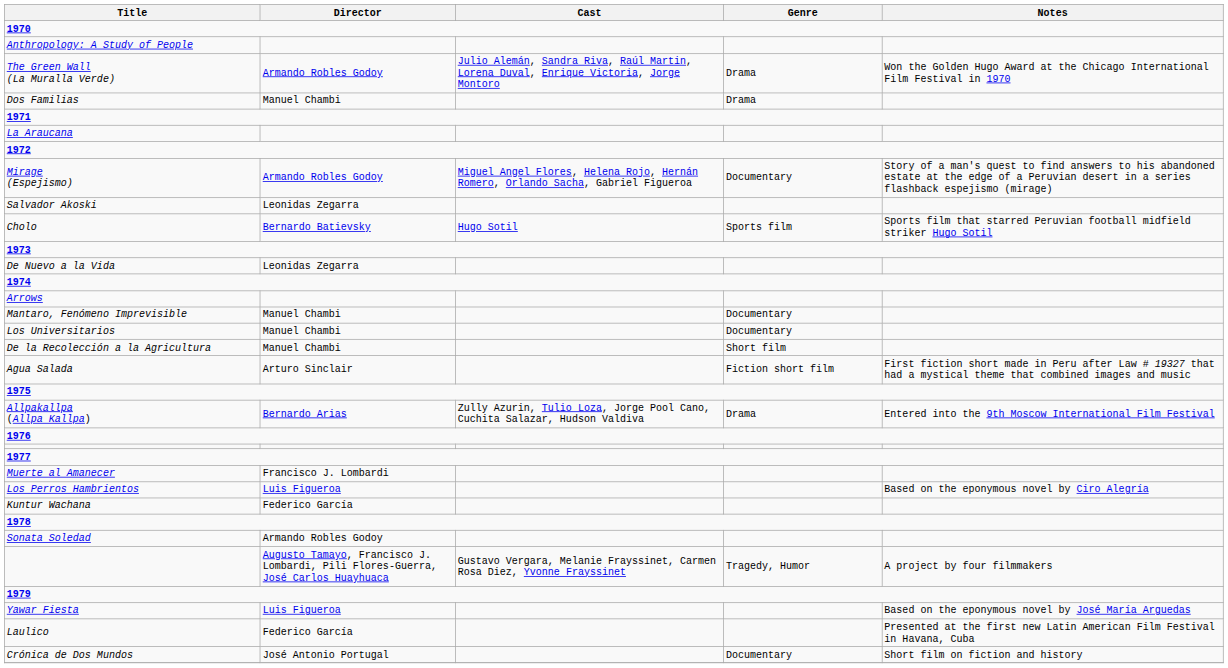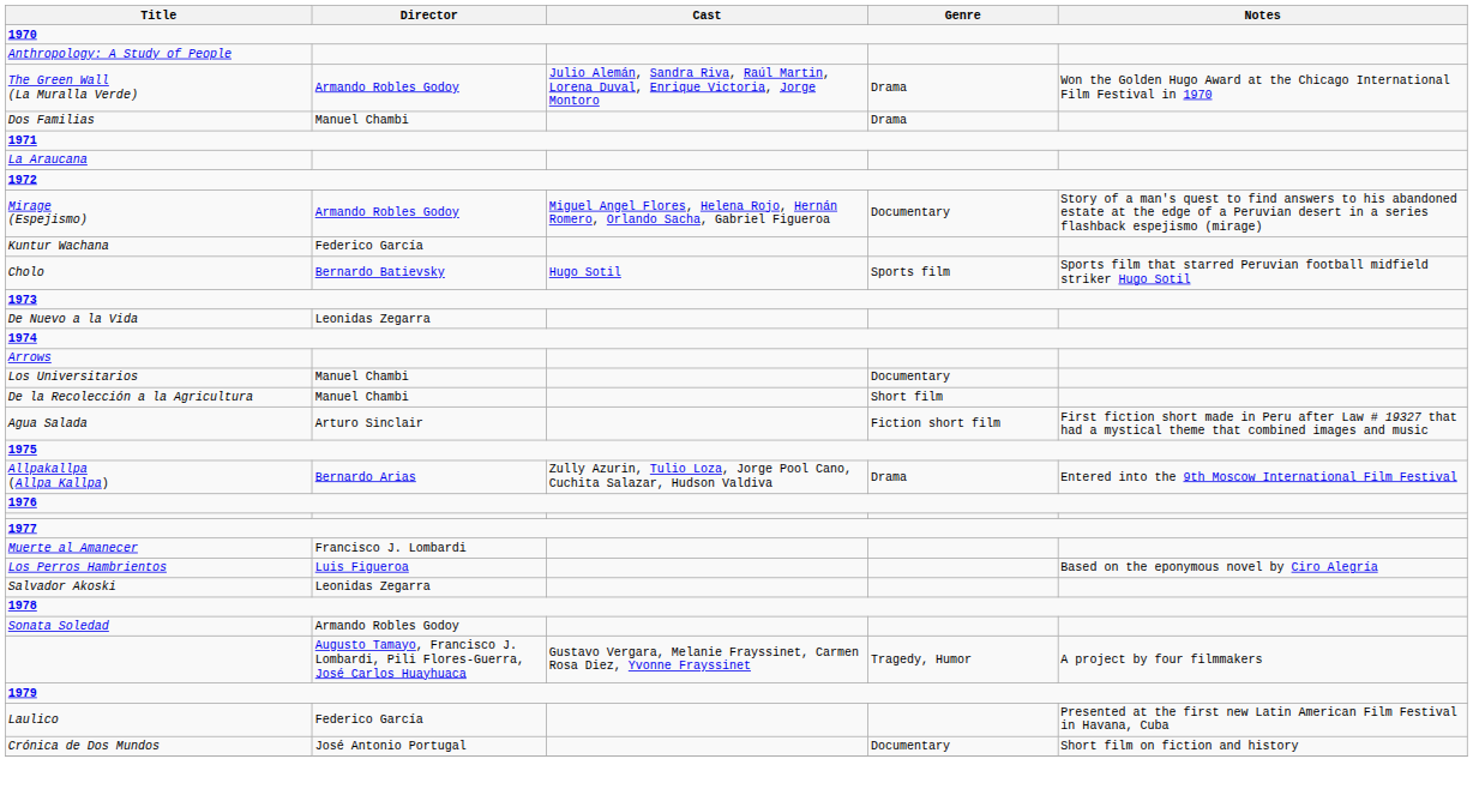rows swapped: Salvador Akoski <-> Kuntur Wachana
- row: Mantaro, Fenómeno Imprevisible | Manuel Chambi | Documentary
- row: Yawar Fiesta | Luis Figueroa | Based on the eponymous novel by José María Arguedas
